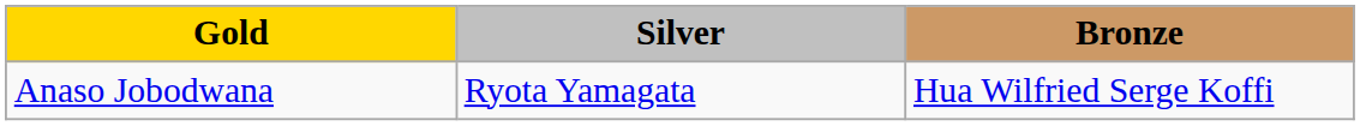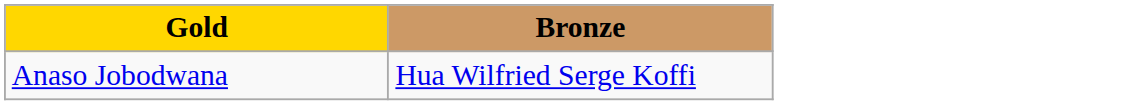- column: Silver | Ryota Yamagata
